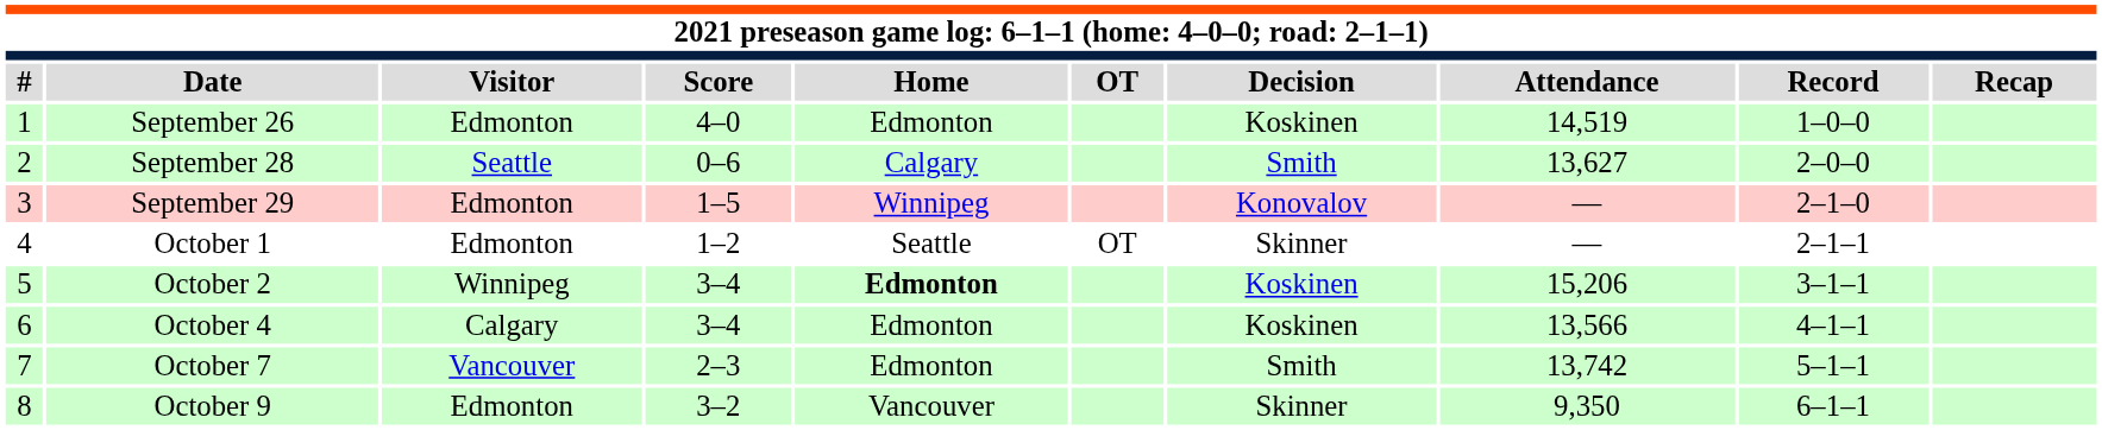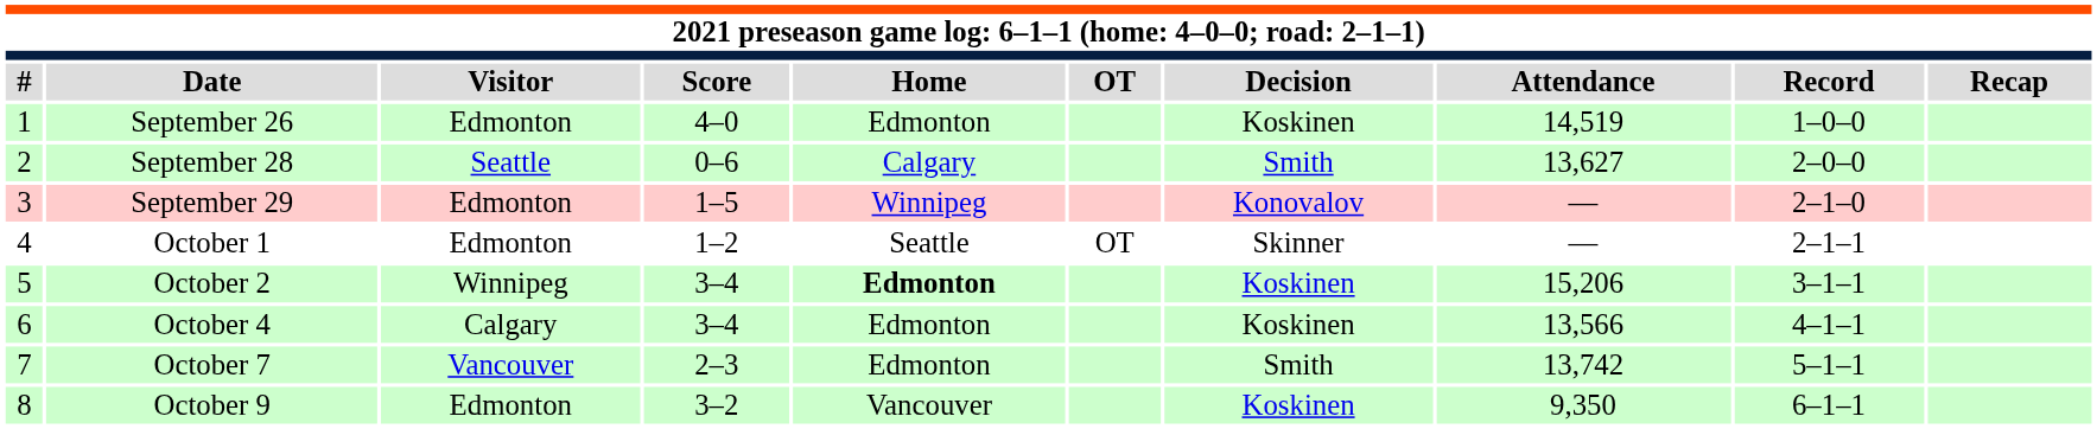October 9 | Decision: Skinner -> Koskinen
